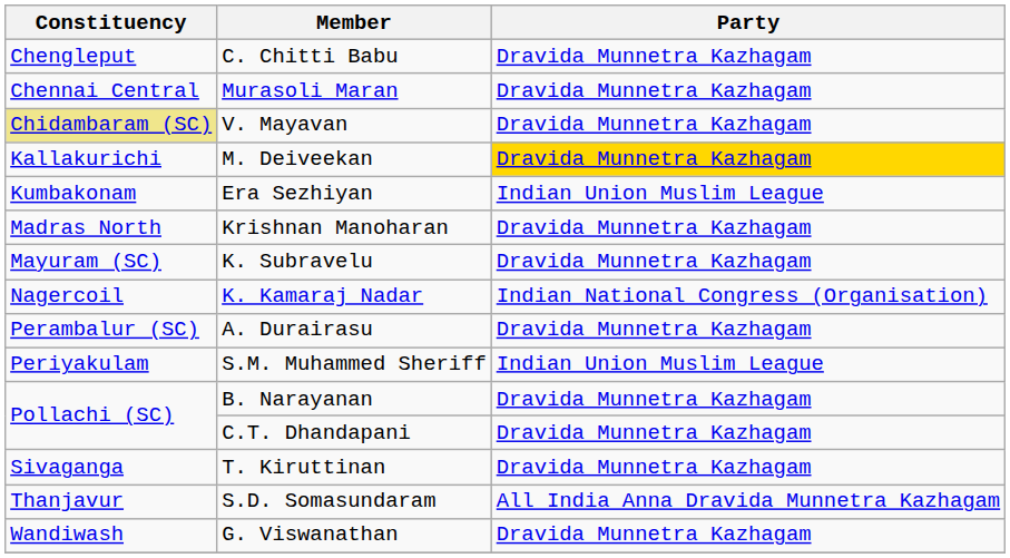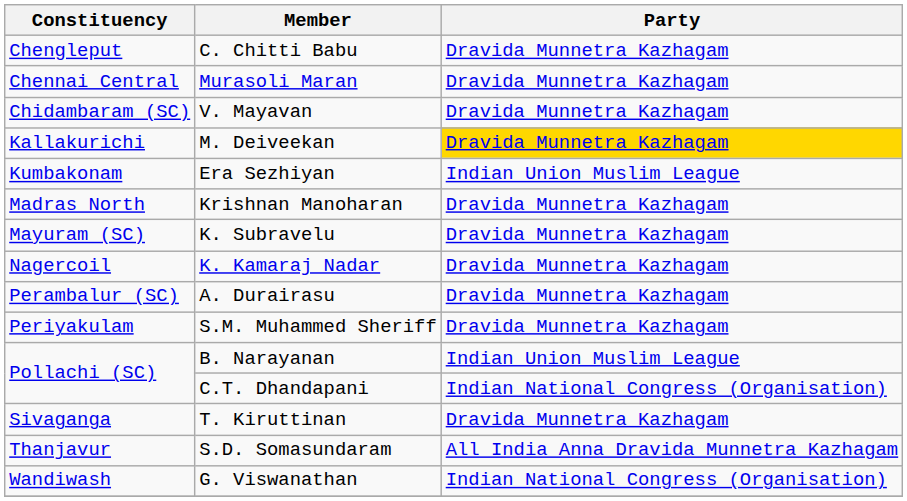V. Mayavan | Constituency: khaki background -> no background
K. Kamaraj Nadar | Party: Indian National Congress (Organisation) -> Dravida Munnetra Kazhagam
S.M. Muhammed Sheriff | Party: Indian Union Muslim League -> Dravida Munnetra Kazhagam
B. Narayanan | Party: Dravida Munnetra Kazhagam -> Indian Union Muslim League
C.T. Dhandapani | Party: Dravida Munnetra Kazhagam -> Indian National Congress (Organisation)
G. Viswanathan | Party: Dravida Munnetra Kazhagam -> Indian National Congress (Organisation)
